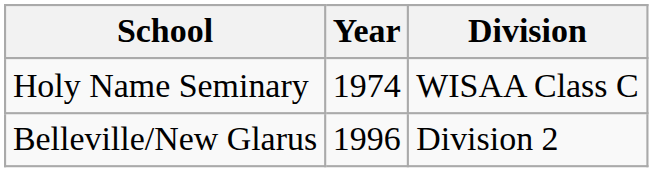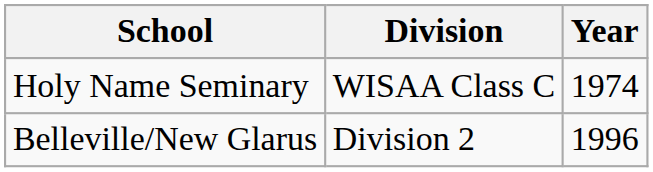columns swapped: Year <-> Division
